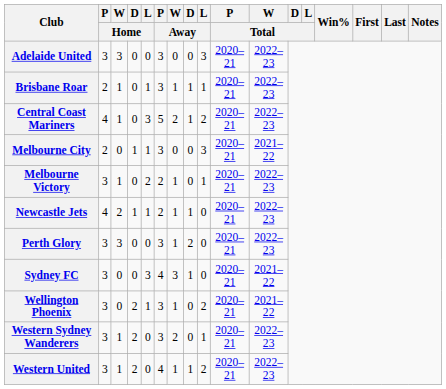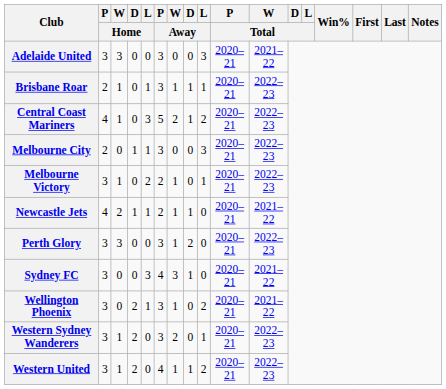Adelaide United | W / Total: 2022–23 -> 2021–22
Melbourne City | W / Total: 2021–22 -> 2022–23
Newcastle Jets | W / Total: 2022–23 -> 2021–22
